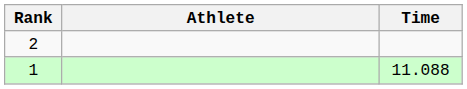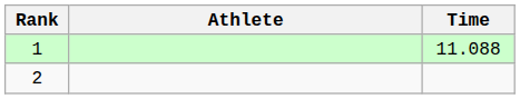rows swapped: 1 <-> 2
